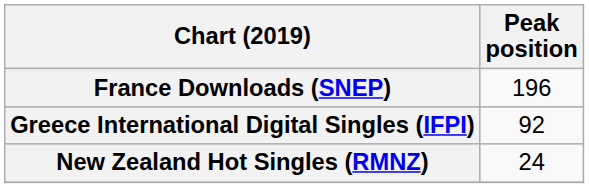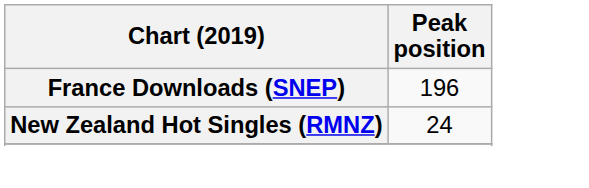- row: Greece International Digital Singles (IFPI) | 92
